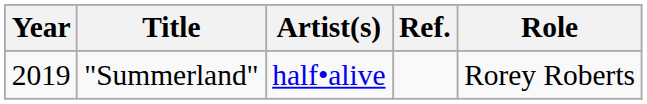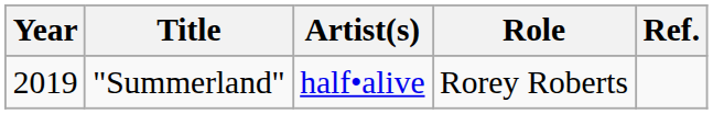columns swapped: Role <-> Ref.
